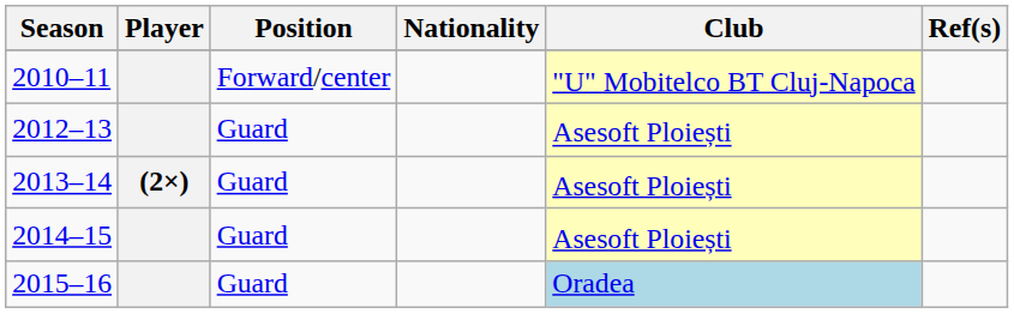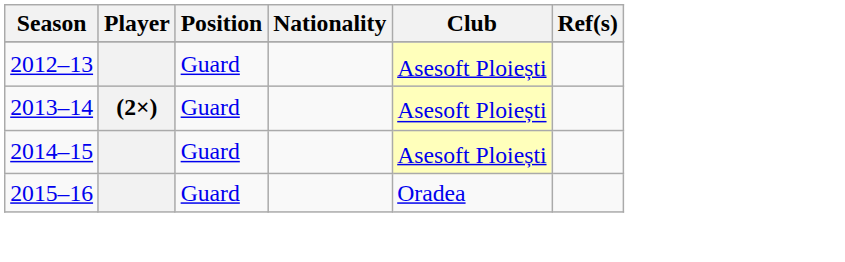- row: 2010–11 | Forward/center | "U" Mobitelco BT Cluj-Napoca
2015–16 | Club: lightblue background -> no background
